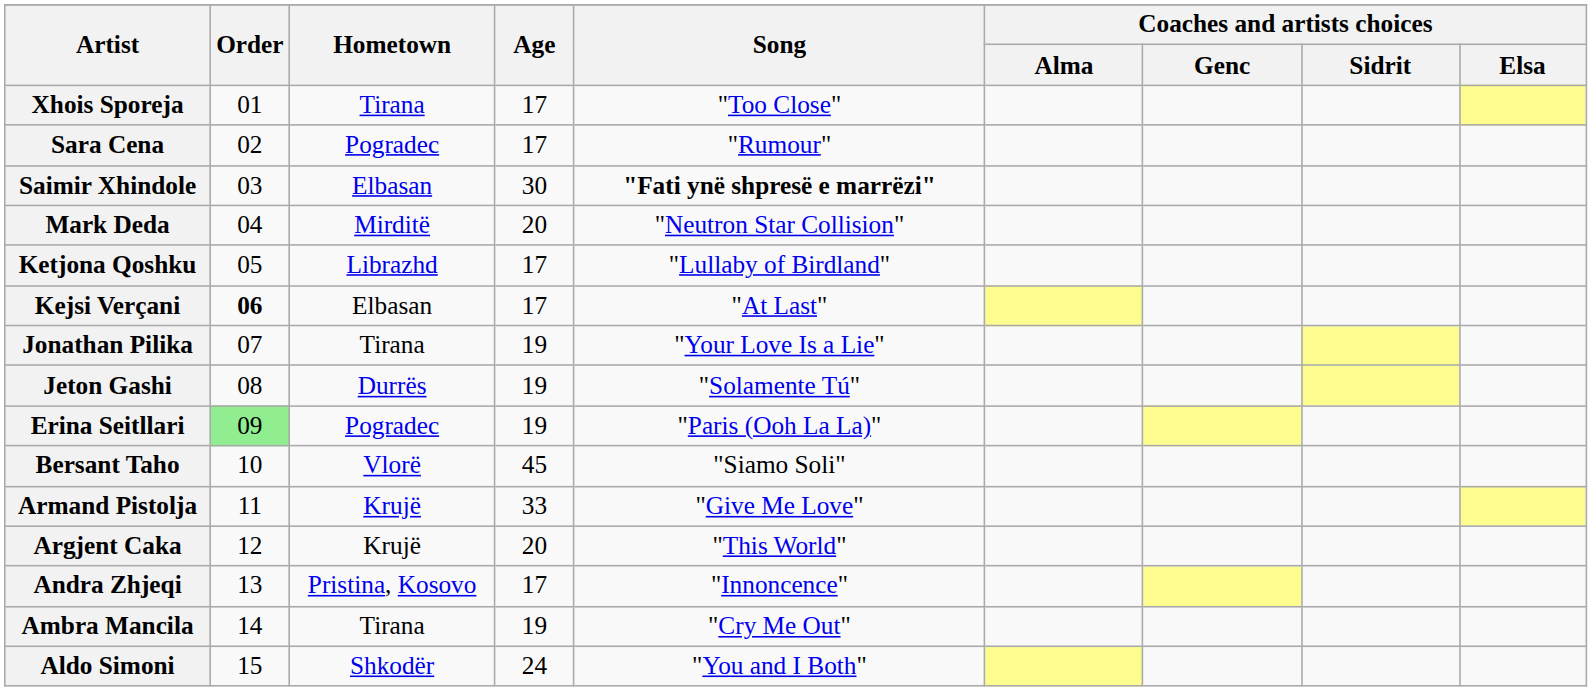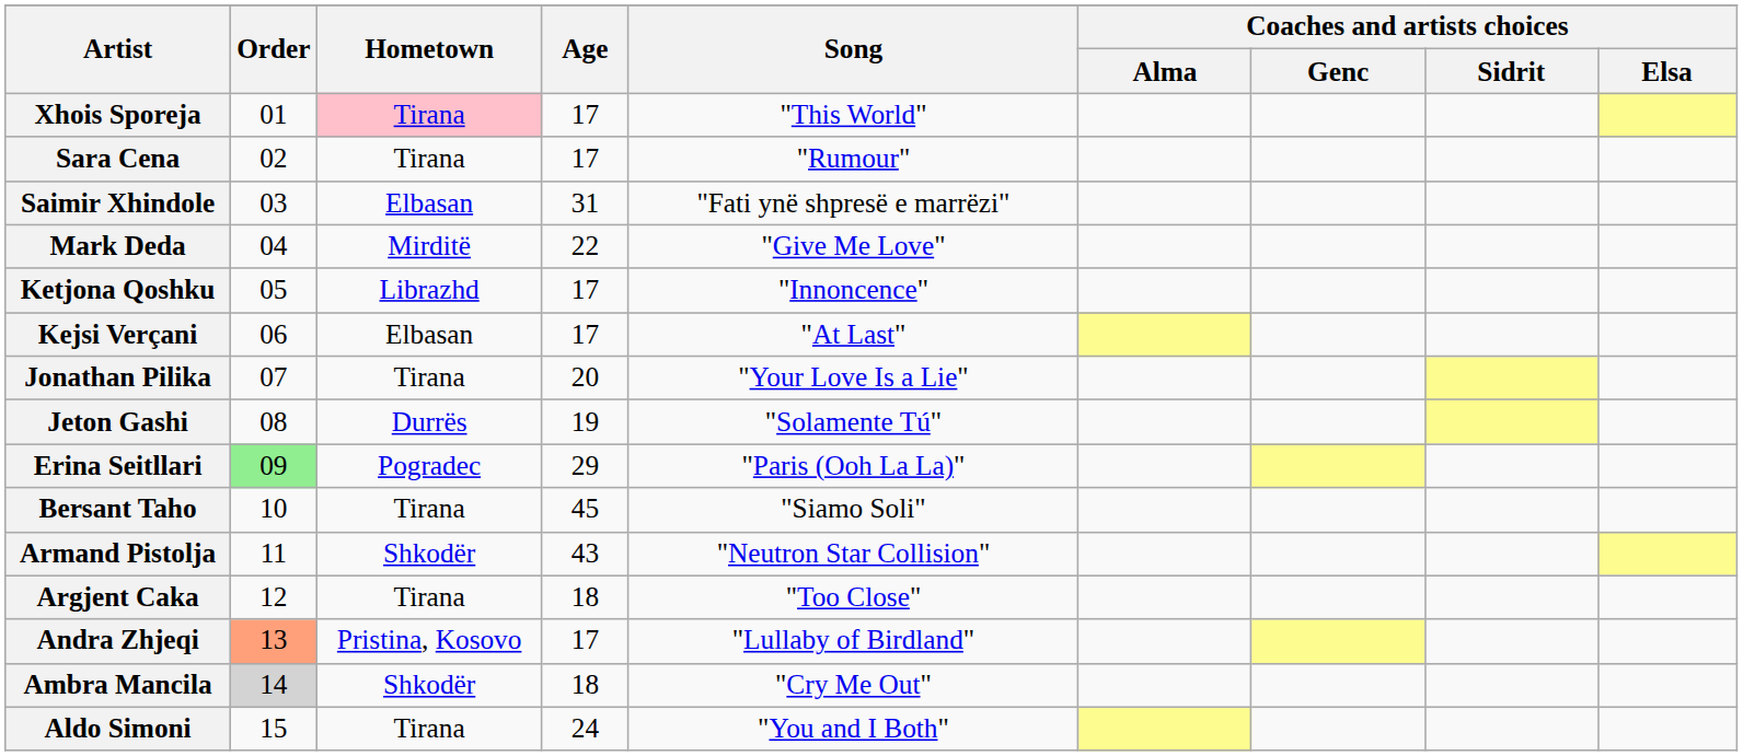Xhois Sporeja | Hometown: no background -> pink background
Xhois Sporeja | Song: "Too Close" -> "This World"
Sara Cena | Hometown: Pogradec -> Tirana
Saimir Xhindole | Age: 30 -> 31
Saimir Xhindole | Song: bold -> normal
Mark Deda | Age: 20 -> 22
Mark Deda | Song: "Neutron Star Collision" -> "Give Me Love"
Ketjona Qoshku | Song: "Lullaby of Birdland" -> "Innoncence"
Kejsi Verçani | Order: bold -> normal
Jonathan Pilika | Age: 19 -> 20
Erina Seitllari | Age: 19 -> 29
Bersant Taho | Hometown: Vlorë -> Tirana
Armand Pistolja | Hometown: Krujë -> Shkodër
Armand Pistolja | Age: 33 -> 43
Armand Pistolja | Song: "Give Me Love" -> "Neutron Star Collision"
Argjent Caka | Hometown: Krujë -> Tirana
Argjent Caka | Age: 20 -> 18
Argjent Caka | Song: "This World" -> "Too Close"
Andra Zhjeqi | Order: no background -> lightsalmon background
Andra Zhjeqi | Song: "Innoncence" -> "Lullaby of Birdland"
Ambra Mancila | Order: no background -> lightgrey background
Ambra Mancila | Hometown: Tirana -> Shkodër
Ambra Mancila | Age: 19 -> 18
Aldo Simoni | Hometown: Shkodër -> Tirana
